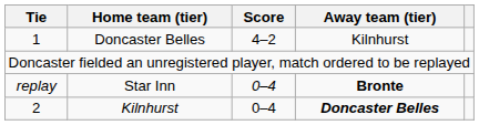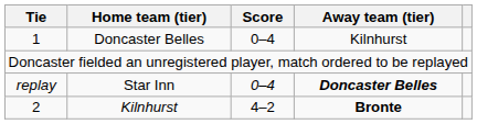1 | Score: 4–2 -> 0–4
replay | Away team (tier): Bronte -> Doncaster Belles
2 | Score: 0–4 -> 4–2
2 | Away team (tier): Doncaster Belles -> Bronte
